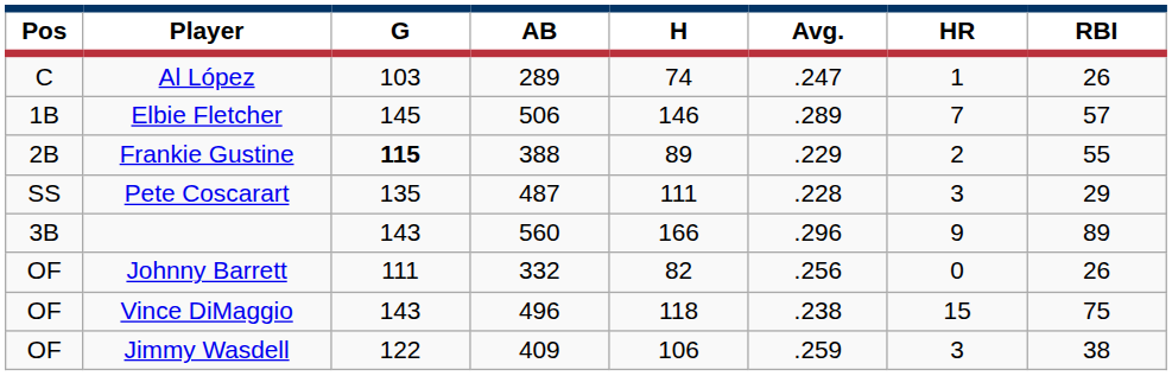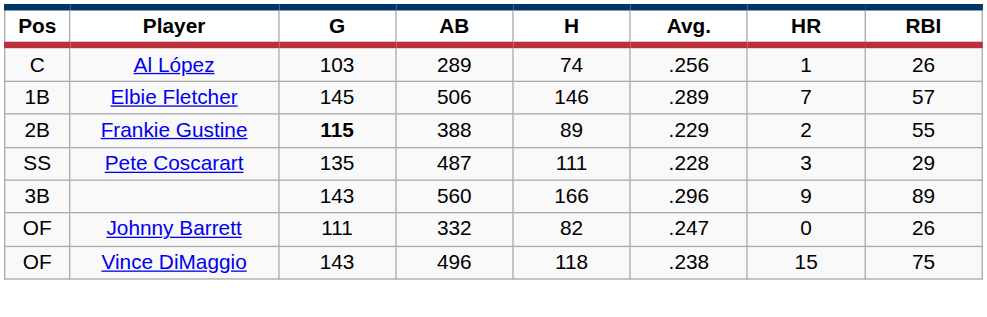Al López | Avg.: .247 -> .256
Johnny Barrett | Avg.: .256 -> .247
- row: OF | Jimmy Wasdell | 122 | 409 | 106 | .259 | 3 | 38
